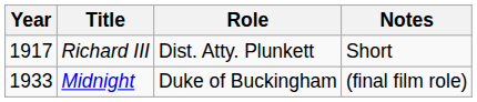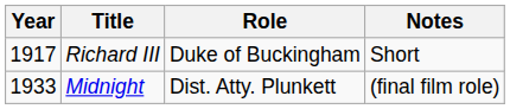Richard III | Role: Dist. Atty. Plunkett -> Duke of Buckingham
Midnight | Role: Duke of Buckingham -> Dist. Atty. Plunkett
